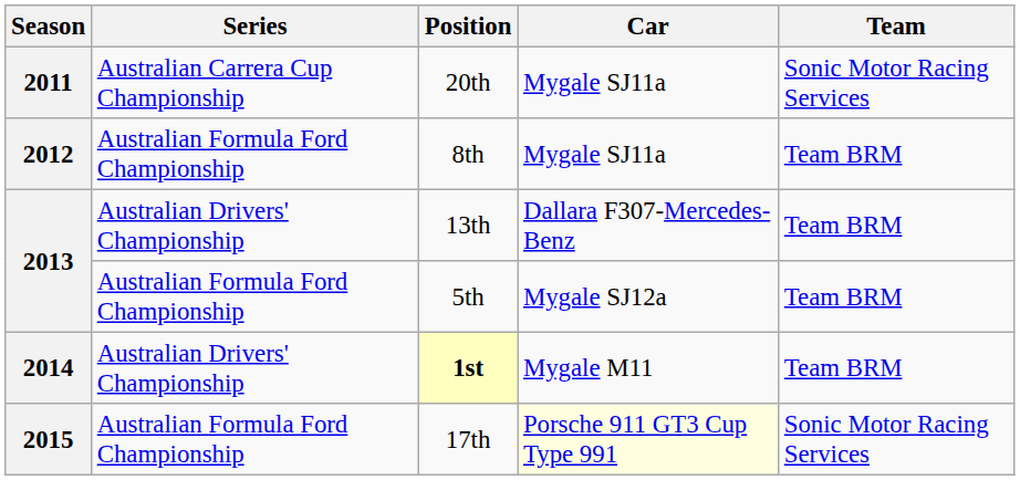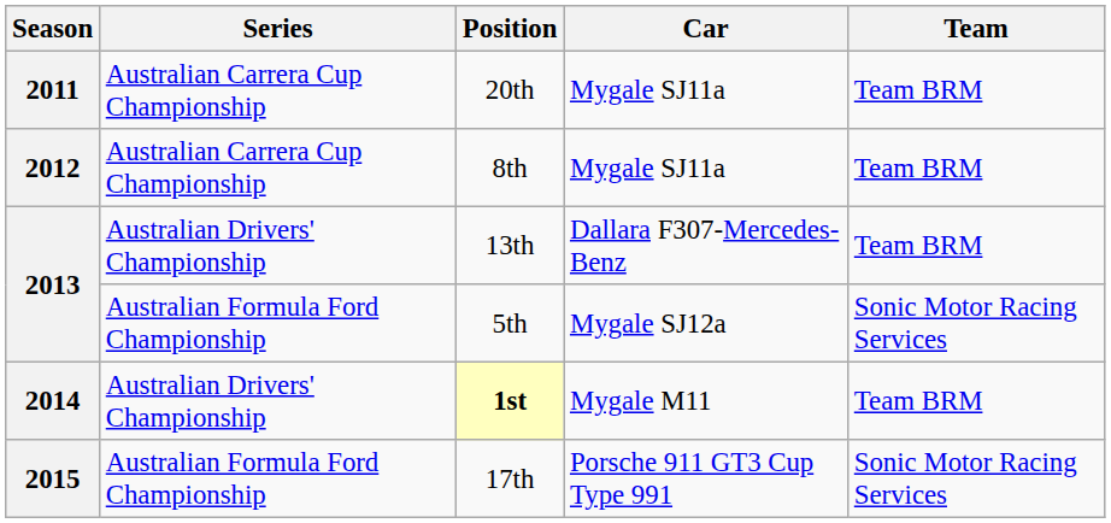20th | Team: Sonic Motor Racing Services -> Team BRM
8th | Series: Australian Formula Ford Championship -> Australian Carrera Cup Championship
5th | Team: Team BRM -> Sonic Motor Racing Services
17th | Car: lightyellow background -> no background
